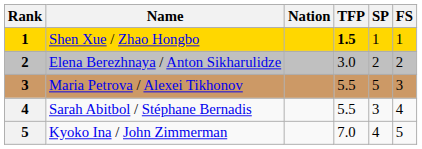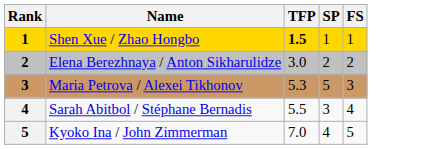- column: Nation
Maria Petrova / Alexei Tikhonov | TFP: 5.5 -> 5.3
